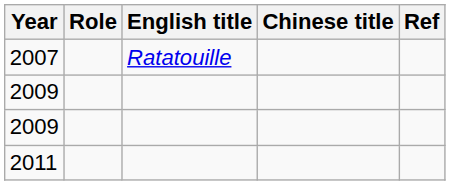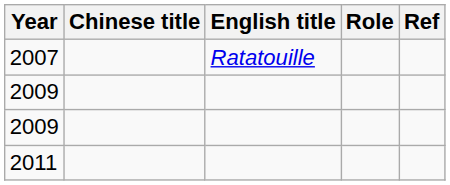columns swapped: Chinese title <-> Role
